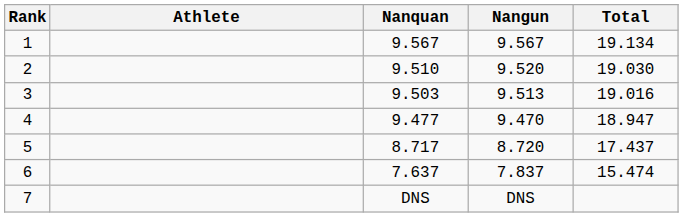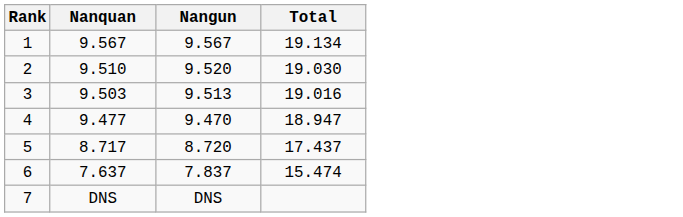- column: Athlete
